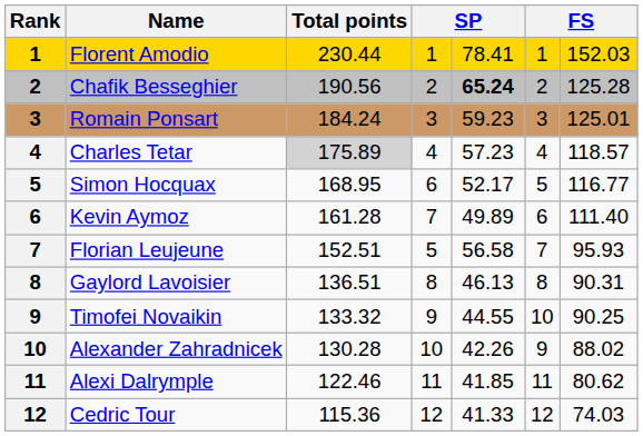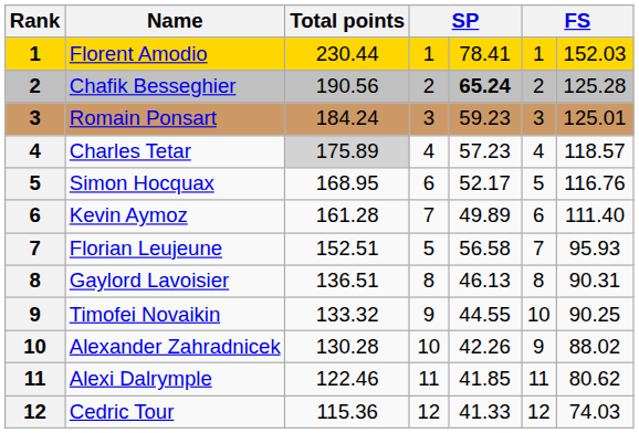Simon Hocquax | column 7: 116.77 -> 116.76
